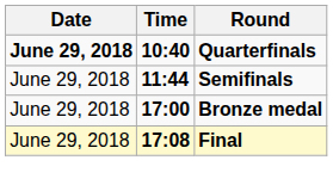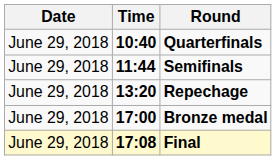Quarterfinals | Date: bold -> normal
+ row: June 29, 2018 | 13:20 | Repechage
